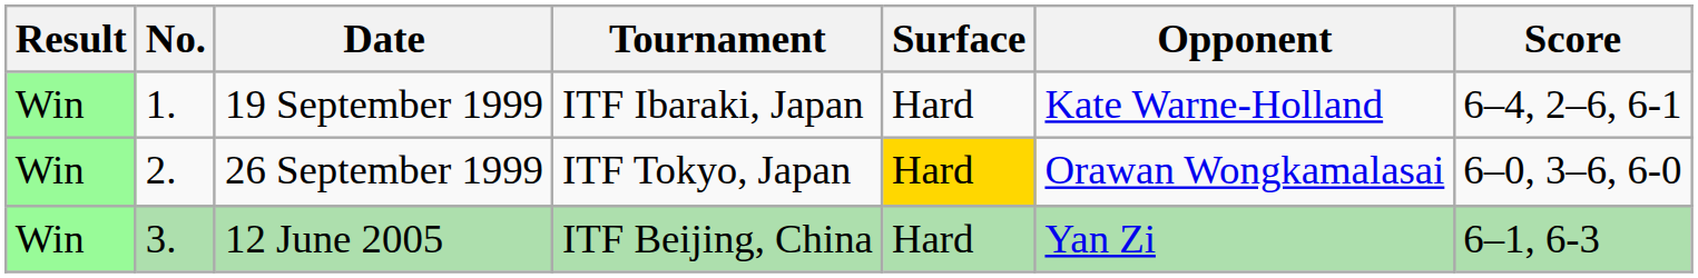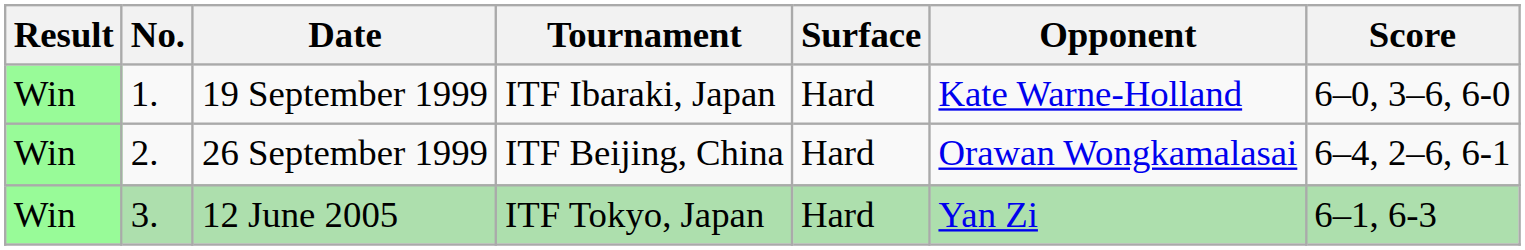19 September 1999 | Score: 6–4, 2–6, 6-1 -> 6–0, 3–6, 6-0
26 September 1999 | Tournament: ITF Tokyo, Japan -> ITF Beijing, China
26 September 1999 | Surface: gold background -> no background
26 September 1999 | Score: 6–0, 3–6, 6-0 -> 6–4, 2–6, 6-1
12 June 2005 | Tournament: ITF Beijing, China -> ITF Tokyo, Japan
